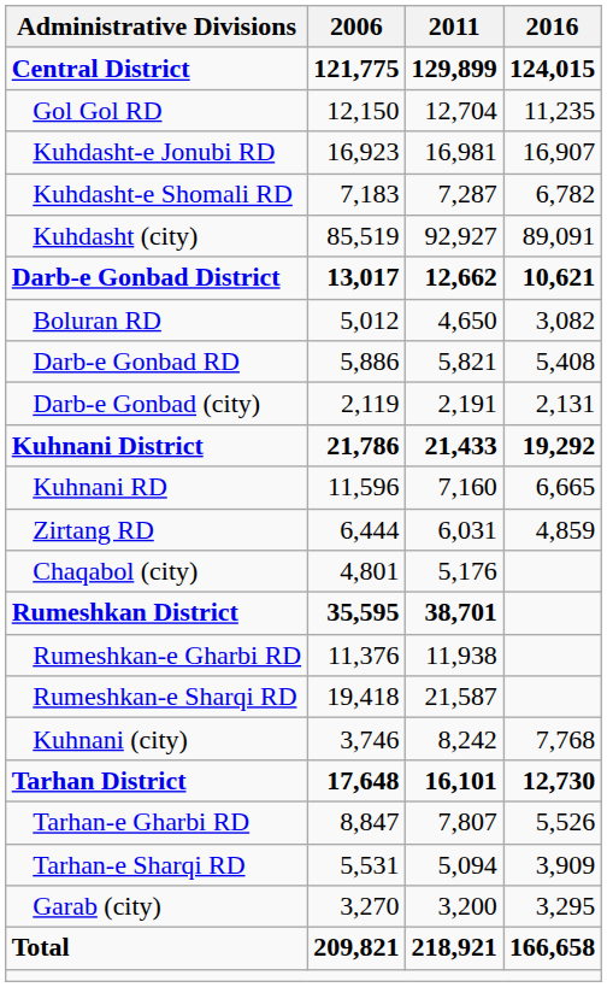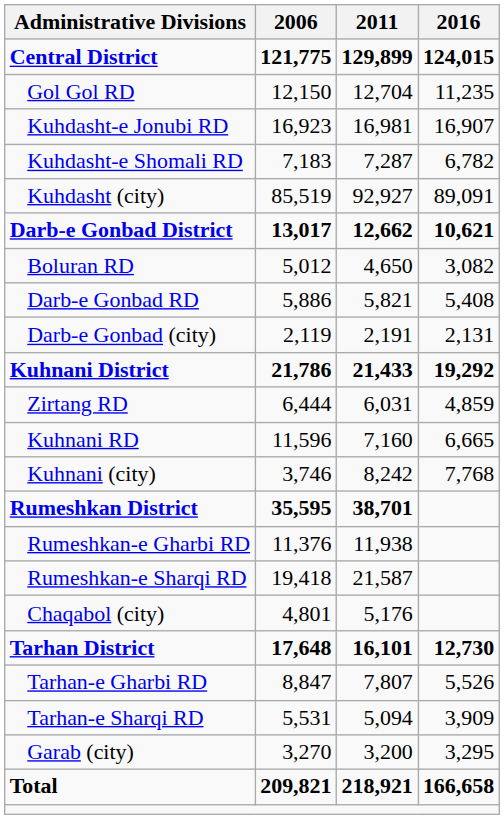rows swapped: Kuhnani RD <-> Zirtang RD
rows swapped: Kuhnani (city) <-> Chaqabol (city)
